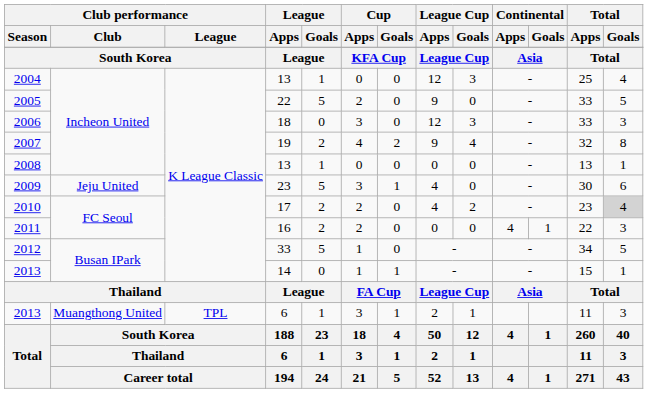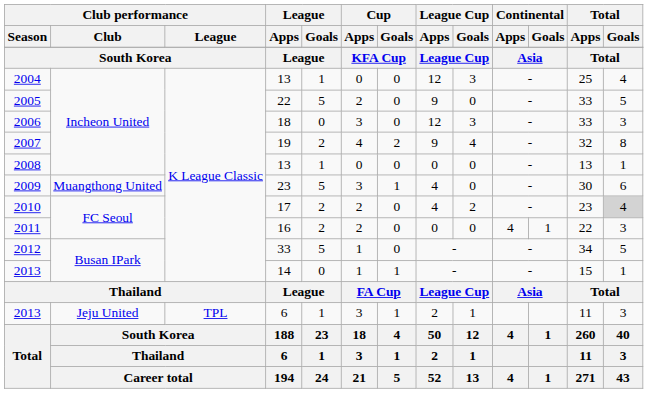2009 | Club performance / Club: Jeju United -> Muangthong United
2013 / 6 | Club performance / Club: Muangthong United -> Jeju United
